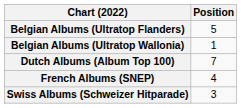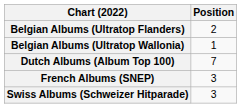Belgian Albums (Ultratop Flanders) | Position: 5 -> 2
French Albums (SNEP) | Position: 4 -> 3
